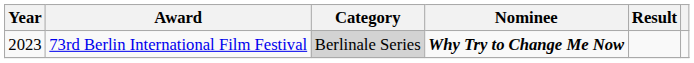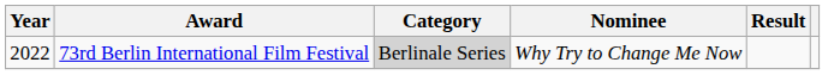73rd Berlin International Film Festival | Year: 2023 -> 2022
73rd Berlin International Film Festival | Nominee: bold -> normal
